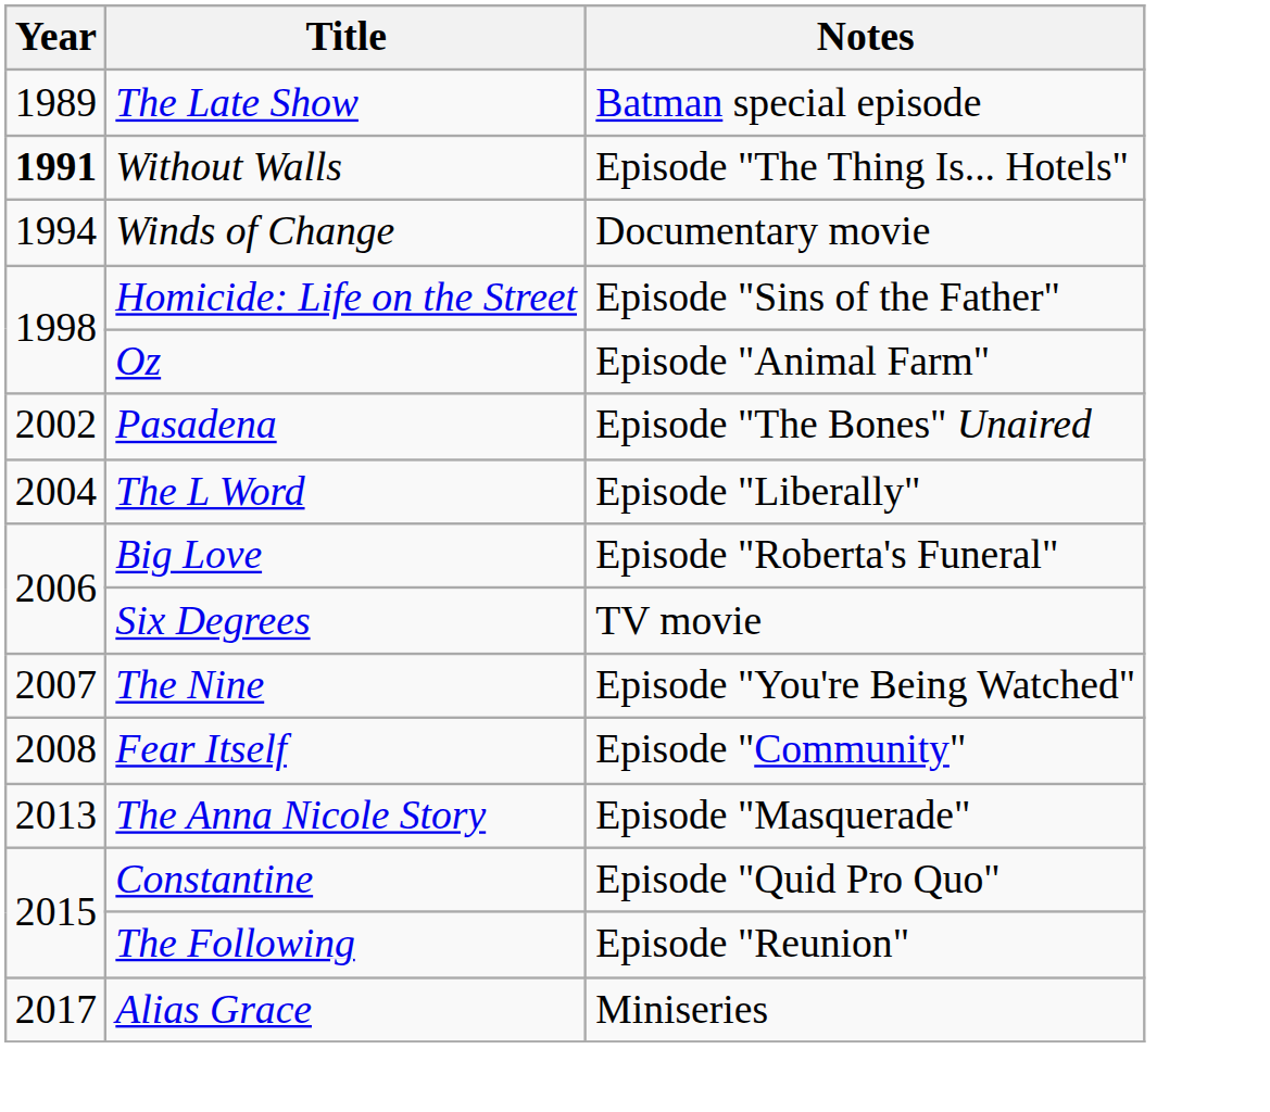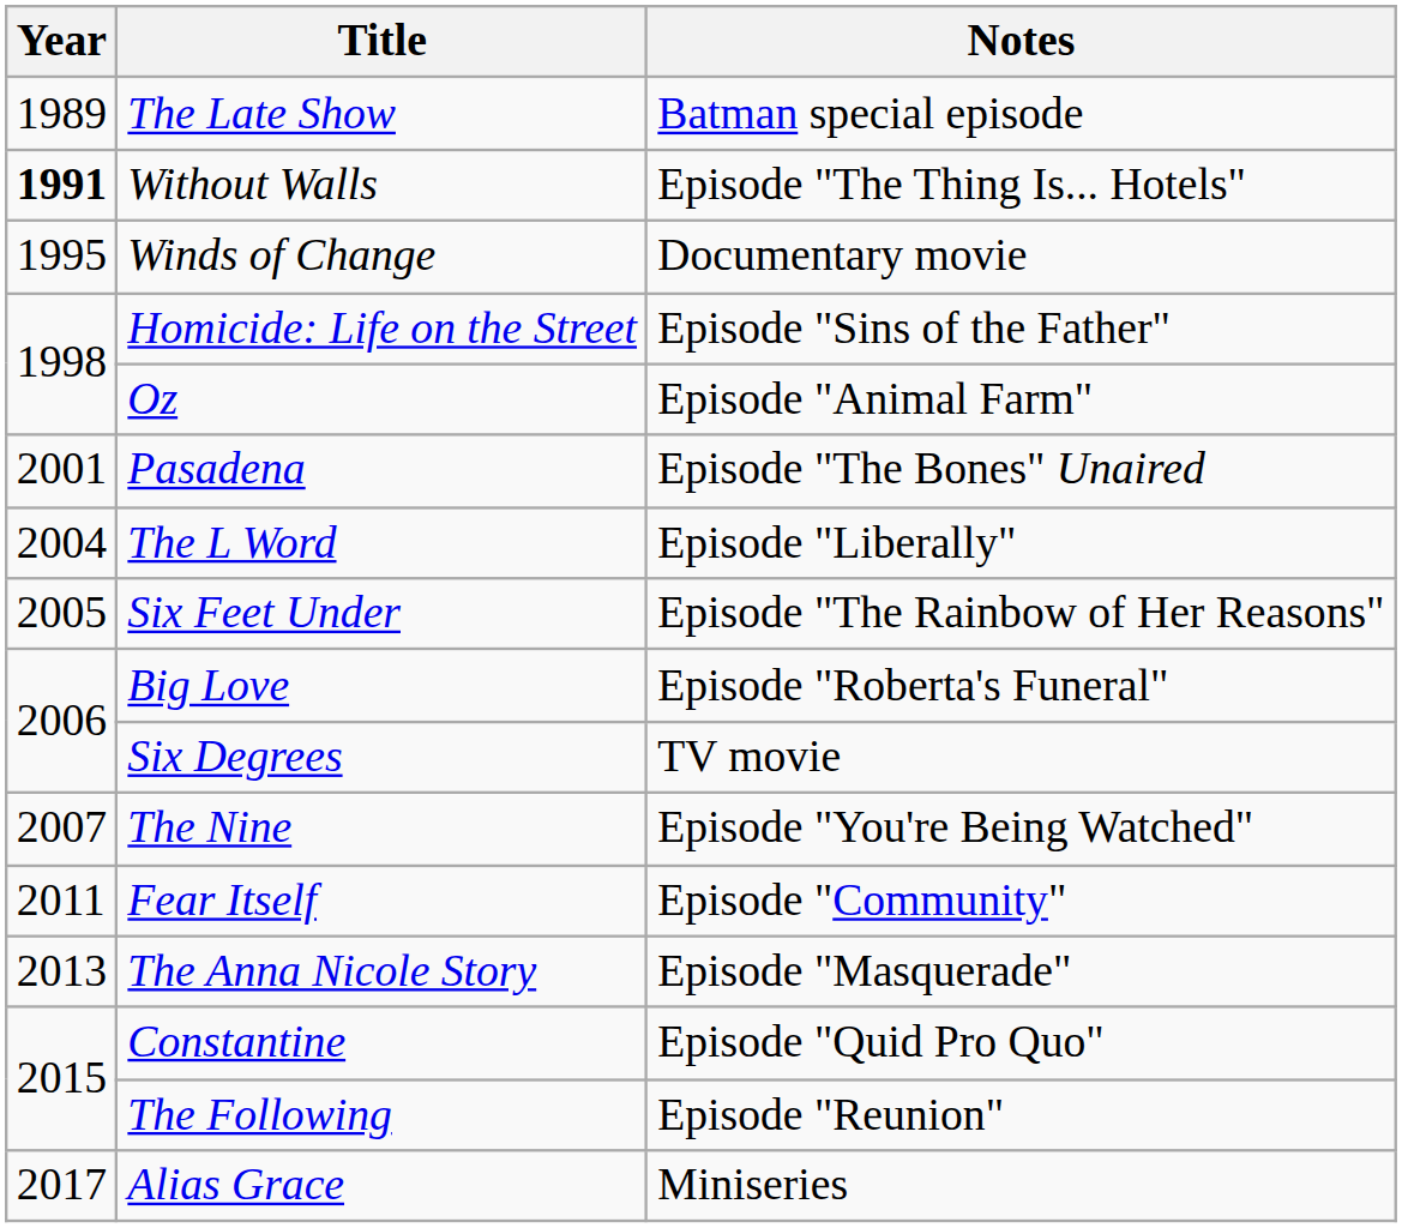Winds of Change | Year: 1994 -> 1995
Pasadena | Year: 2002 -> 2001
+ row: 2005 | Six Feet Under | Episode "The Rainbow of Her Reasons"
Fear Itself | Year: 2008 -> 2011
